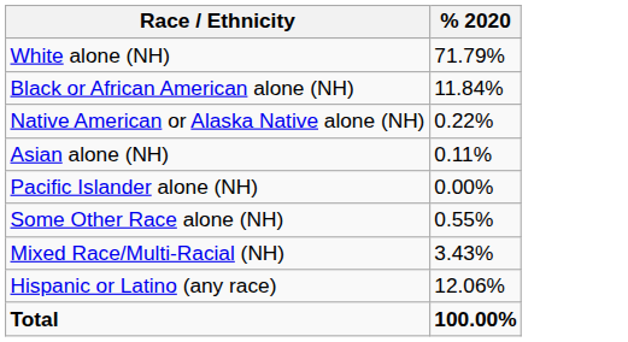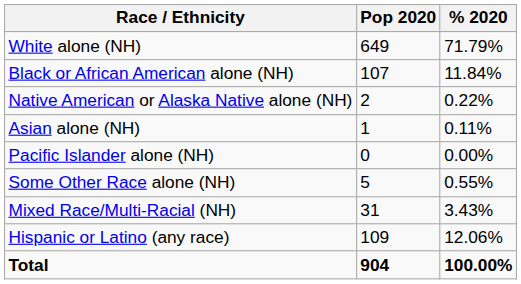+ column: Pop 2020 | 649 | 107 | 2 | 1 | 0 | 5 | 31 | 109 | 904
